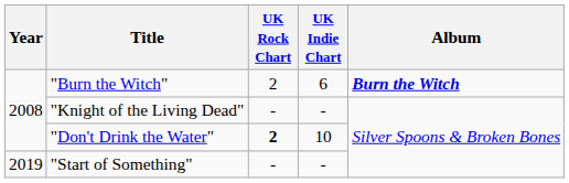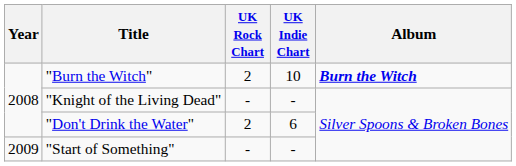"Burn the Witch" | UK Indie Chart: 6 -> 10
"Don't Drink the Water" | UK Rock Chart: bold -> normal
"Don't Drink the Water" | UK Indie Chart: 10 -> 6
"Start of Something" | Year: 2019 -> 2009
